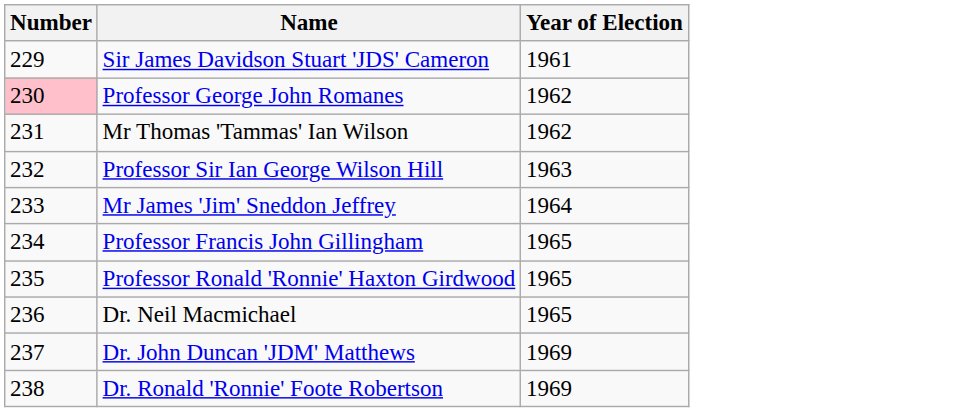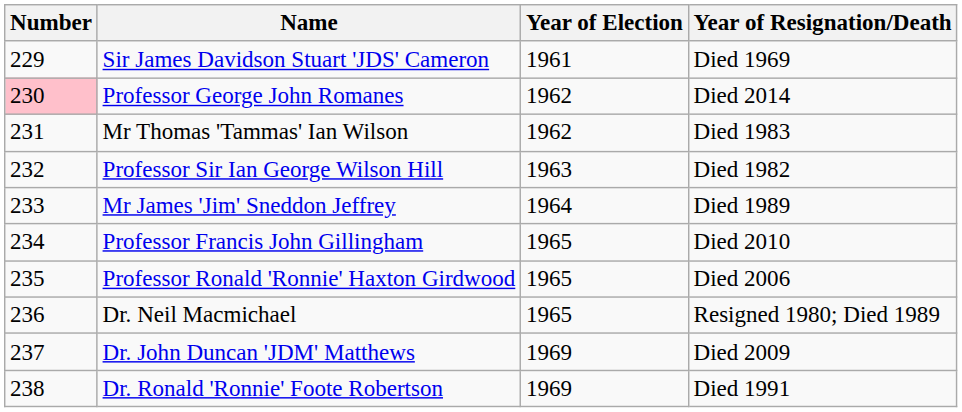+ column: Year of Resignation/Death | Died 1969 | Died 2014 | Died 1983 | Died 1982 | Died 1989 | Died 2010 | Died 2006 | Resigned 1980; Died 1989 | Died 2009 | Died 1991
